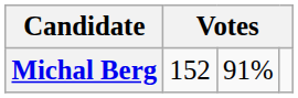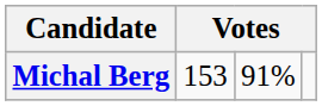Michal Berg | column 2: 152 -> 153
